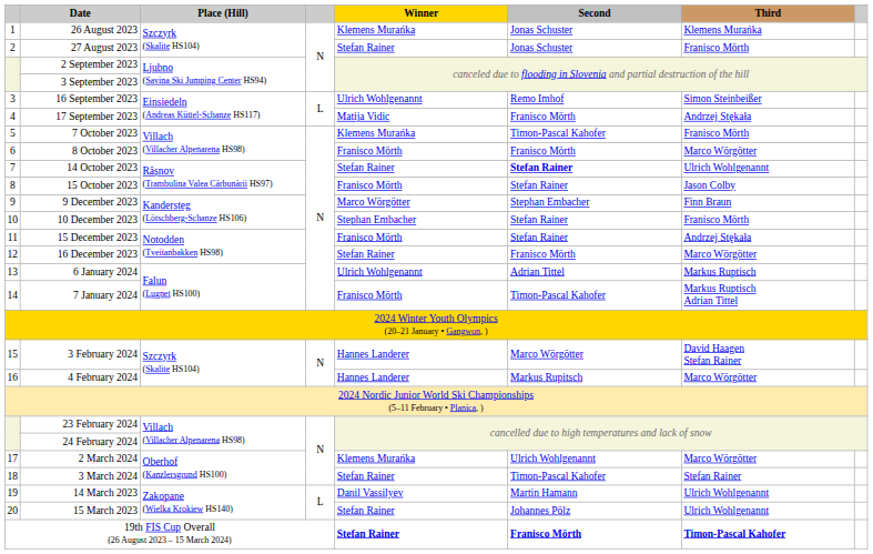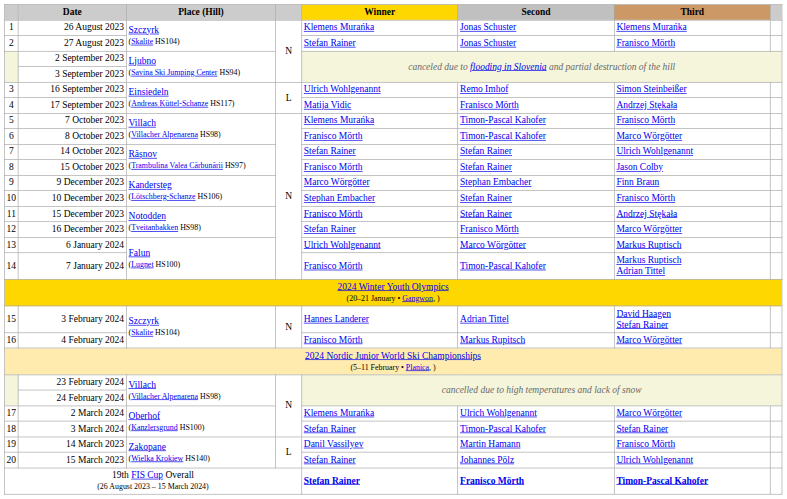8 October 2023 | Second: Franisco Mörth -> Timon-Pascal Kahofer
14 October 2023 | Second: bold -> normal
6 January 2024 | Second: Adrian Tittel -> Marco Wörgötter
3 February 2024 | Second: Marco Wörgötter -> Adrian Tittel
4 February 2024 | Winner: Hannes Landerer -> Franisco Mörth
14 March 2023 | Third: Ulrich Wohlgenannt -> Franisco Mörth
